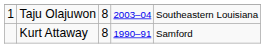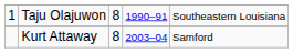Taju Olajuwon | column 4: 2003–04 -> 1990–91
Kurt Attaway | column 4: 1990–91 -> 2003–04
